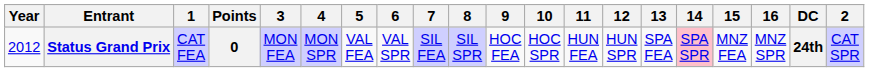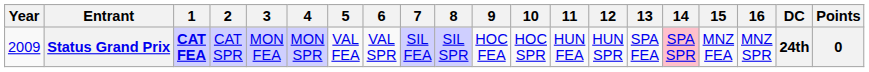columns swapped: 2 <-> Points
Status Grand Prix | Year: 2012 -> 2009
Status Grand Prix | 1: normal -> bold
